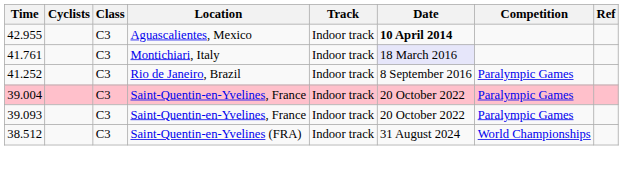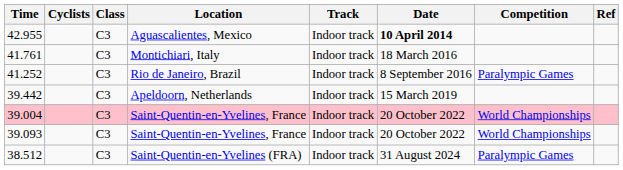41.761 | Date: lavender background -> no background
+ row: 39.442 | C3 | Apeldoorn, Netherlands | Indoor track | 15 March 2019
39.004 | Competition: Paralympic Games -> World Championships
39.093 | Competition: Paralympic Games -> World Championships
38.512 | Competition: World Championships -> Paralympic Games
